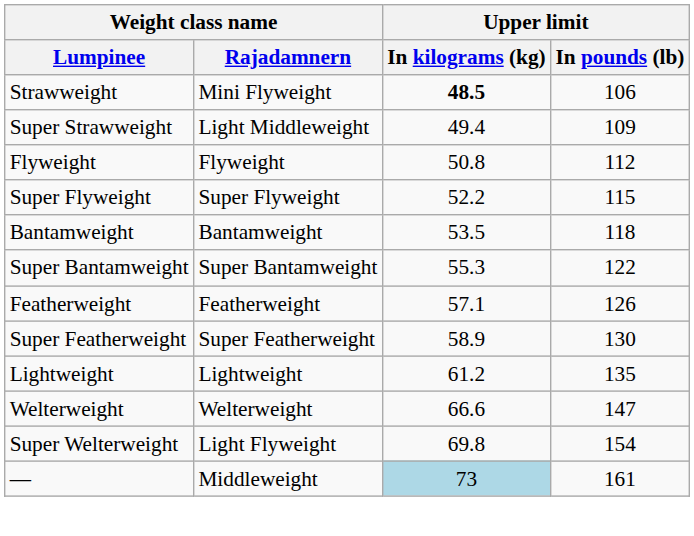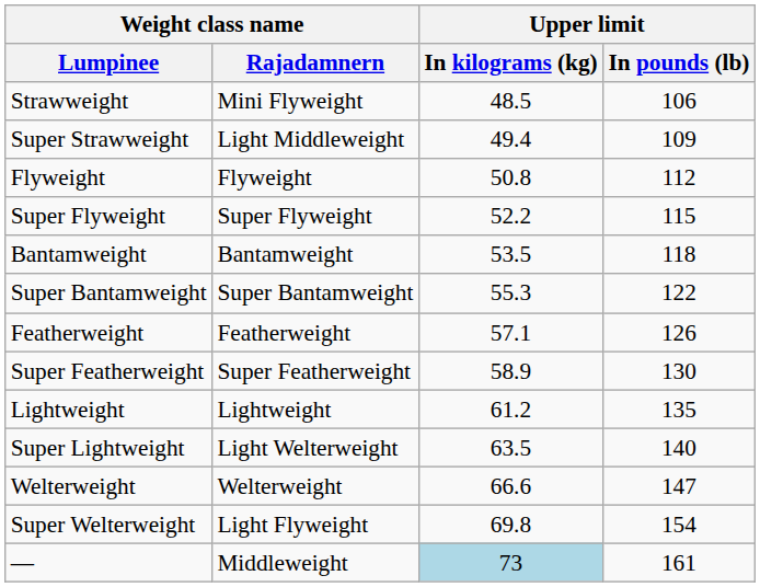Strawweight | Upper limit / In kilograms (kg): bold -> normal
+ row: Super Lightweight | Light Welterweight | 63.5 | 140
